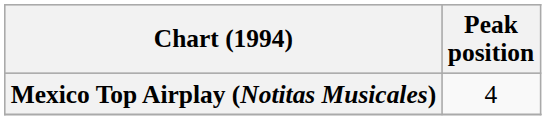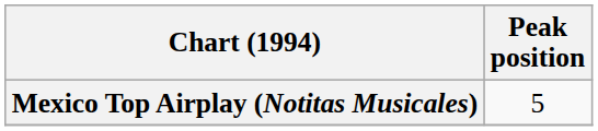Mexico Top Airplay (Notitas Musicales) | Peak position: 4 -> 5
